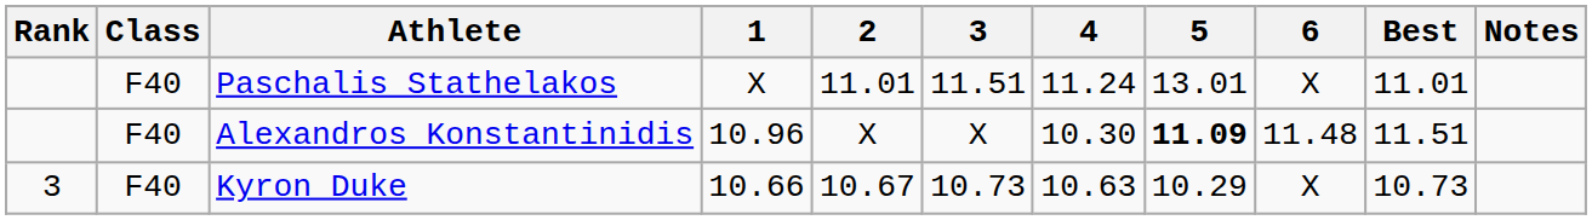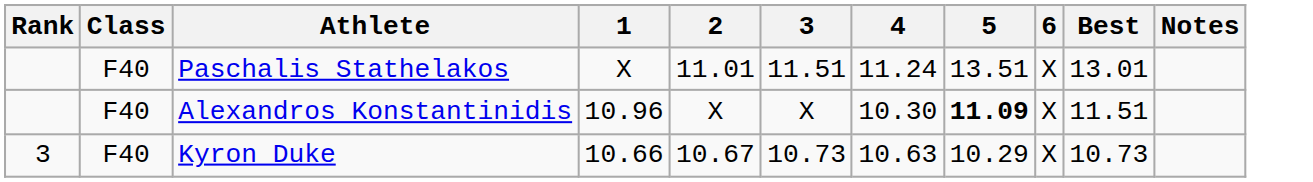Paschalis Stathelakos | 5: 13.01 -> 13.51
Paschalis Stathelakos | Best: 11.01 -> 13.01
Alexandros Konstantinidis | 6: 11.48 -> X
